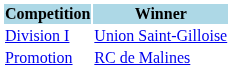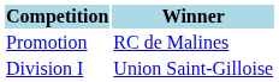rows swapped: Division I <-> Promotion
